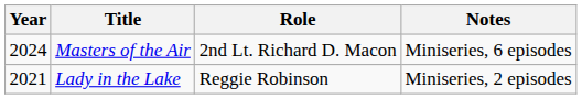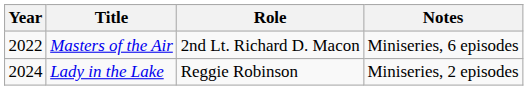Masters of the Air | Year: 2024 -> 2022
Lady in the Lake | Year: 2021 -> 2024
